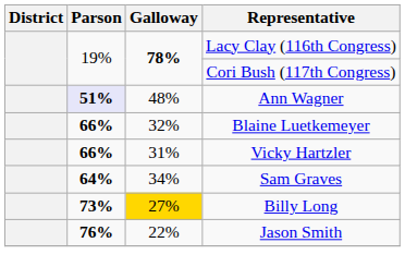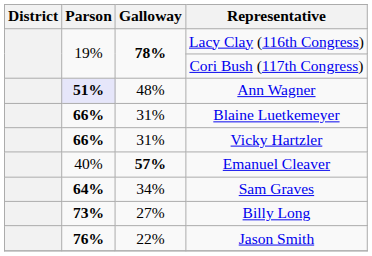Blaine Luetkemeyer | Galloway: 32% -> 31%
+ row: 40% | 57% | Emanuel Cleaver
Billy Long | Galloway: gold background -> no background
